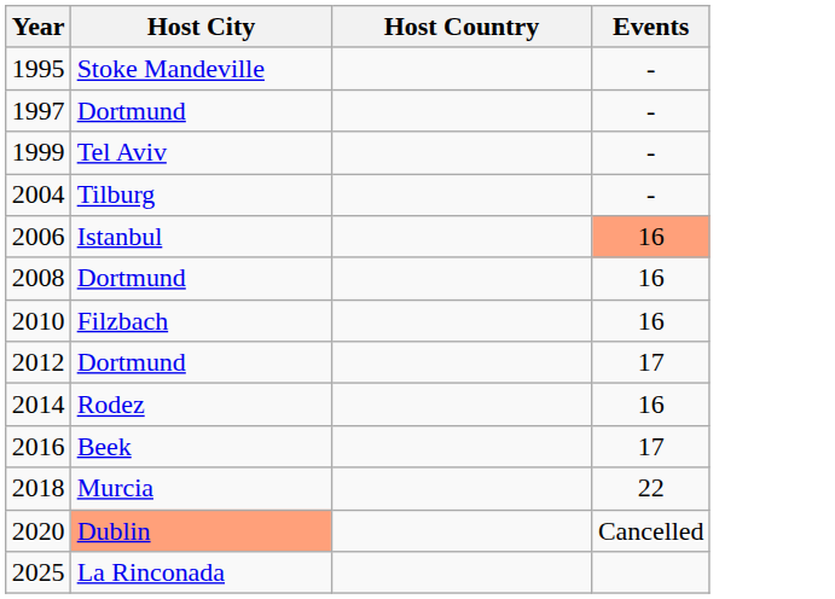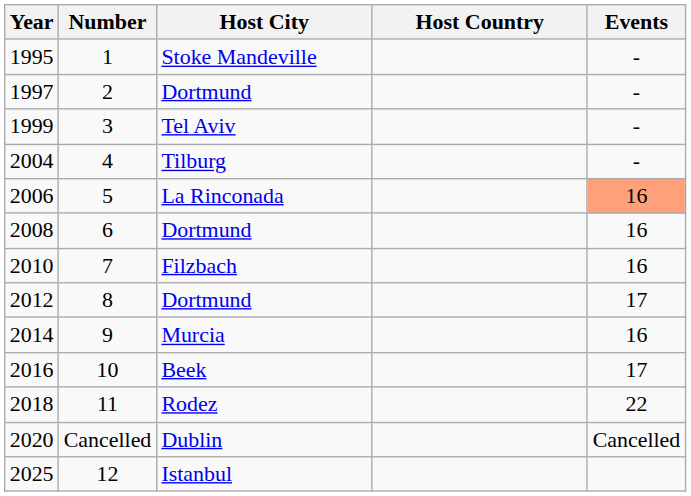+ column: Number | 1 | 2 | 3 | 4 | 5 | 6 | 7 | 8 | 9 | 10 | 11 | Cancelled | 12
2006 | Host City: Istanbul -> La Rinconada
2014 | Host City: Rodez -> Murcia
2018 | Host City: Murcia -> Rodez
2020 | Host City: lightsalmon background -> no background
2025 | Host City: La Rinconada -> Istanbul
